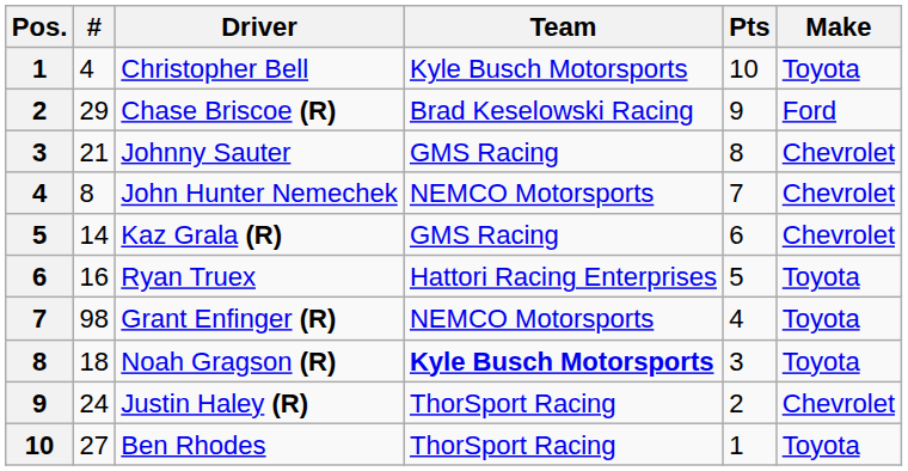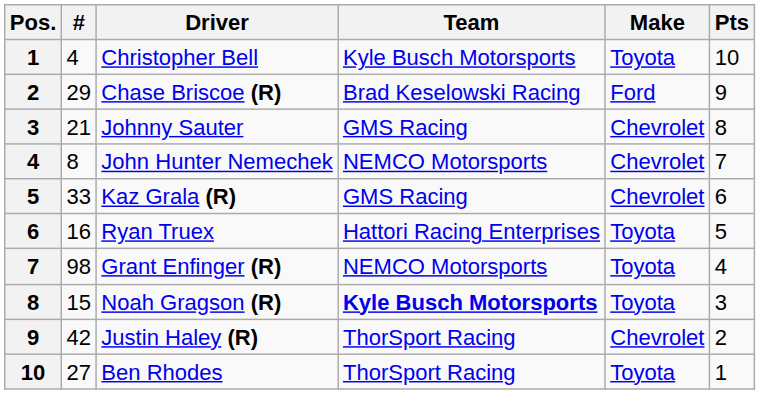columns swapped: Make <-> Pts
Kaz Grala (R) | #: 14 -> 33
Noah Gragson (R) | #: 18 -> 15
Justin Haley (R) | #: 24 -> 42
